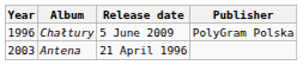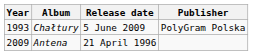Chałtury | Year: 1996 -> 1993
Antena | Year: 2003 -> 2009
